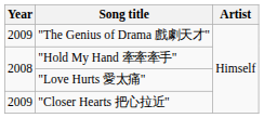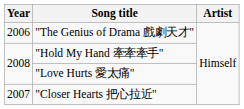"The Genius of Drama 戲劇天才" | Year: 2009 -> 2006
"Closer Hearts 把心拉近" | Year: 2009 -> 2007
